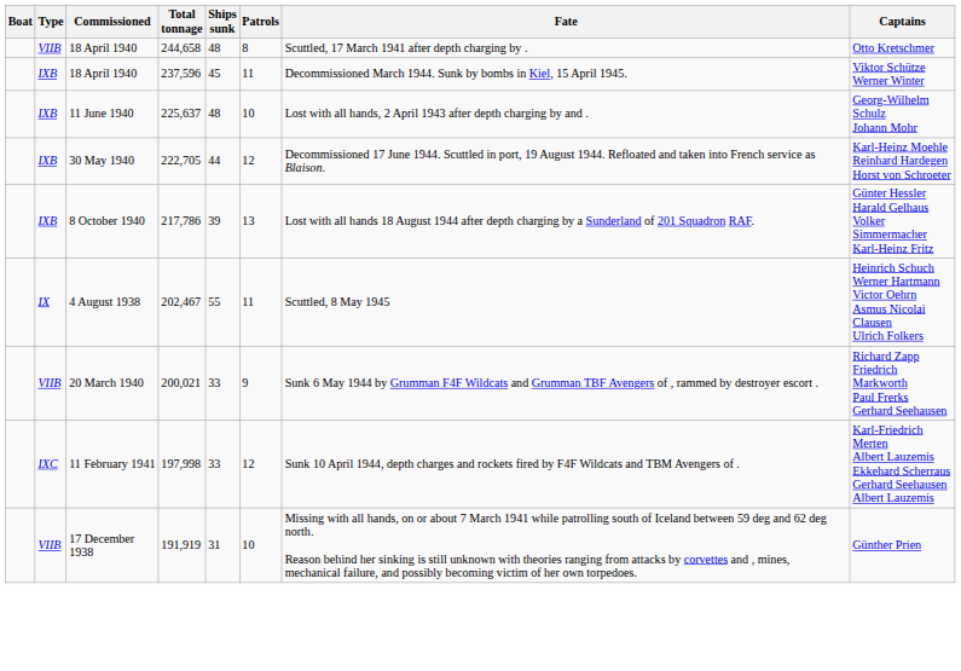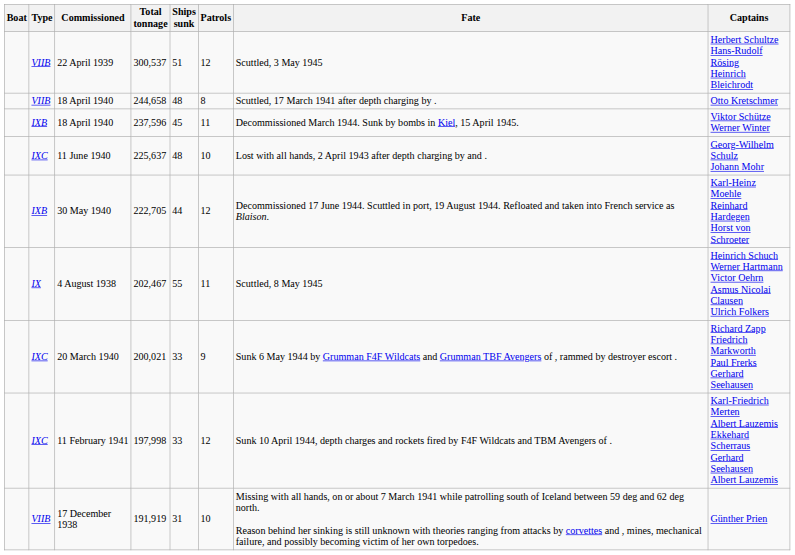+ row: VIIB | 22 April 1939 | 300,537 | 51 | 12 | Scuttled, 3 May 1945 | Herbert Schultze Hans-Rudolf Rösing Heinrich Bleichrodt
11 June 1940 | Type: IXB -> IXC
- row: IXB | 8 October 1940 | 217,786 | 39 | 13 | Lost with all hands 18 August 1944 after depth charging by a Sunderland of 201 Squadron RAF. | Günter Hessler Harald Gelhaus Volker Simmermacher Karl-Heinz Fritz
20 March 1940 | Type: VIIB -> IXC
